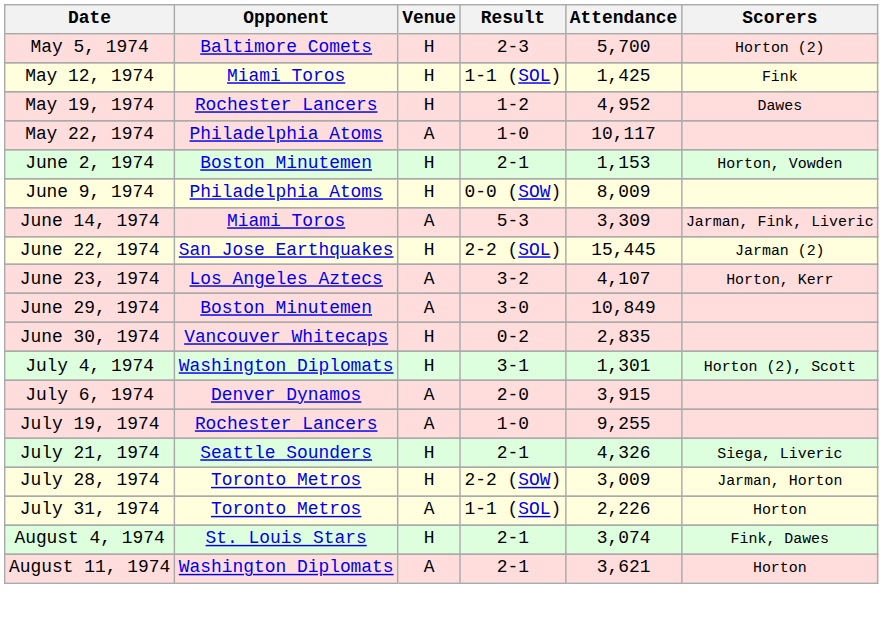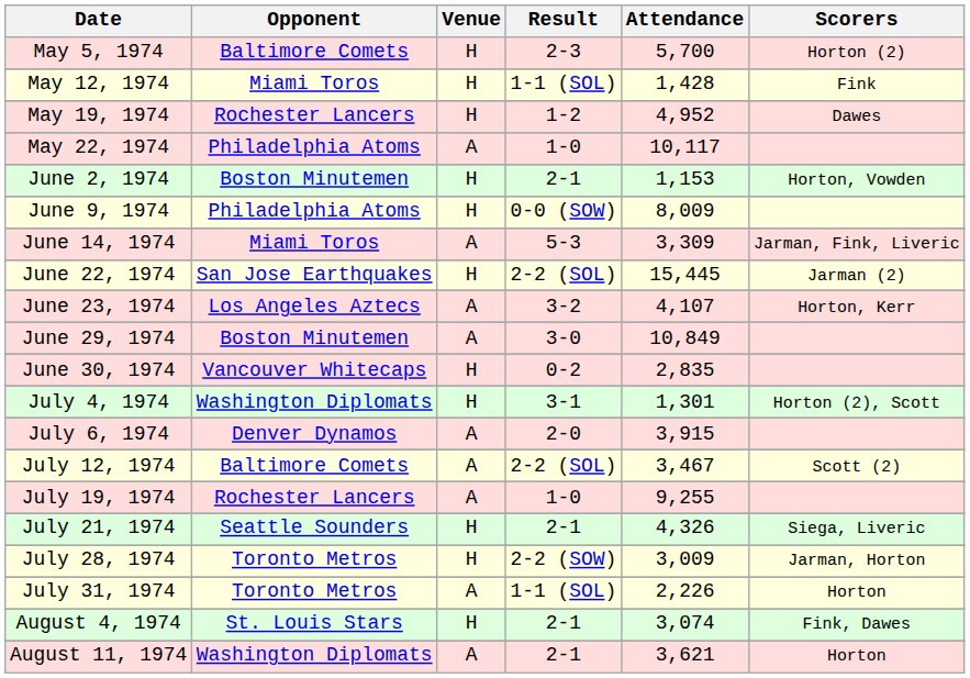May 12, 1974 | Attendance: 1,425 -> 1,428
+ row: July 12, 1974 | Baltimore Comets | A | 2-2 (SOL) | 3,467 | Scott (2)
